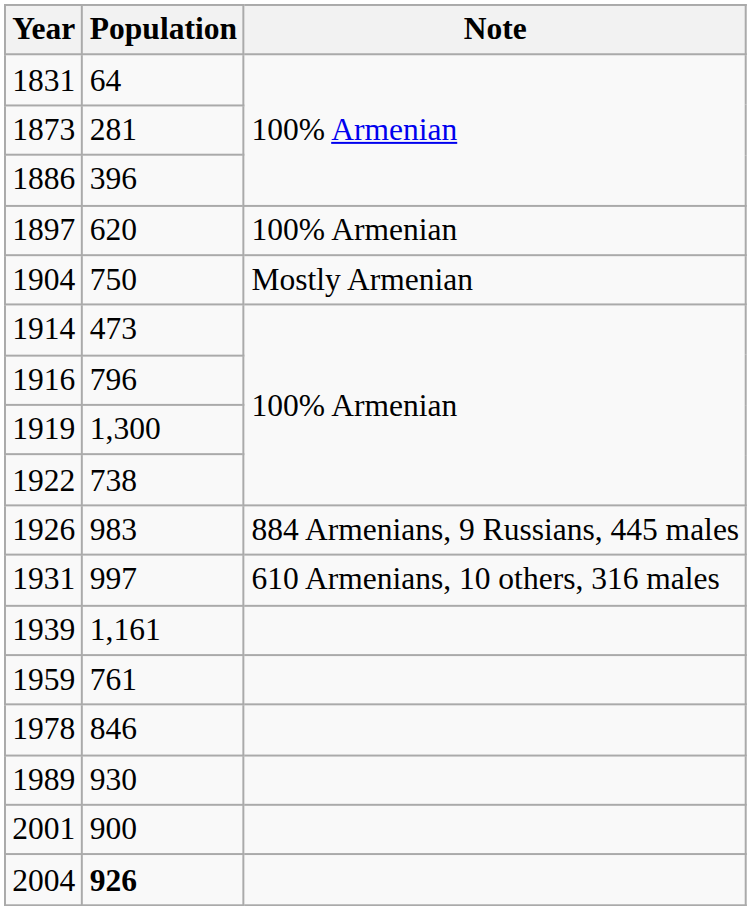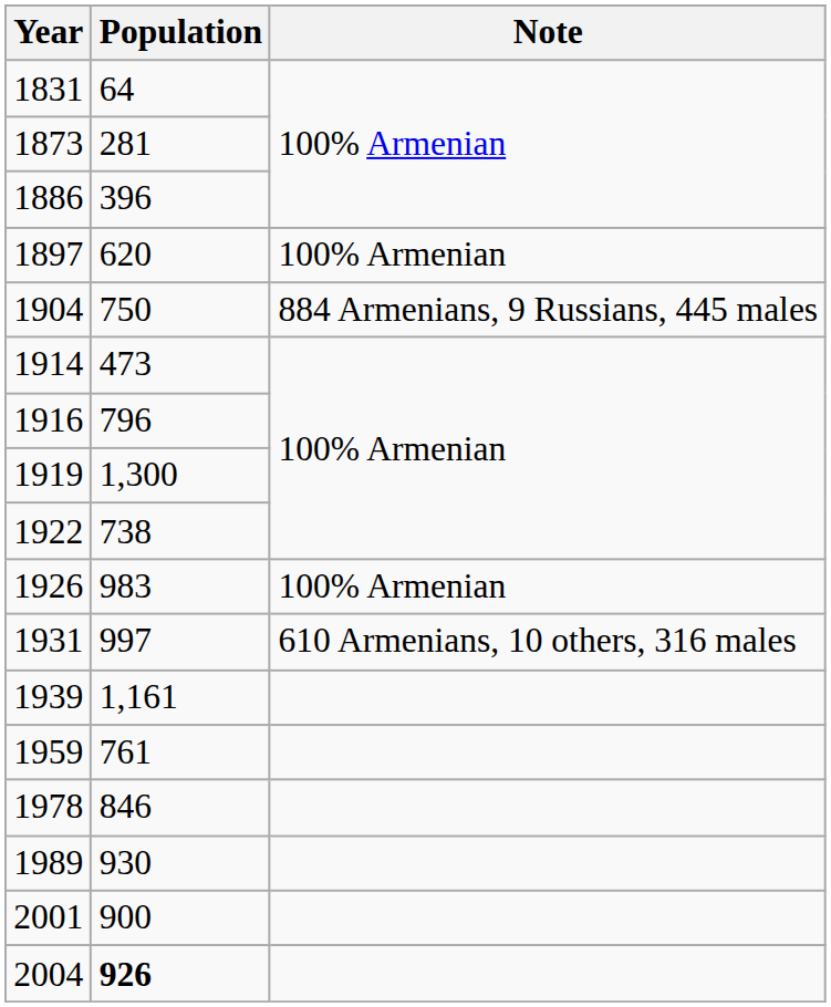1904 | Note: Mostly Armenian -> 884 Armenians, 9 Russians, 445 males
1926 | Note: 884 Armenians, 9 Russians, 445 males -> 100% Armenian
